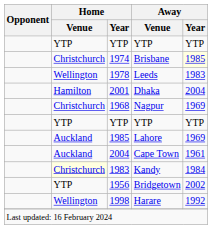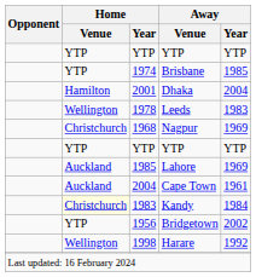Brisbane | Home / Venue: Christchurch -> YTP
Brisbane | Away / Year: lightyellow background -> no background
rows swapped: Dhaka <-> Leeds
